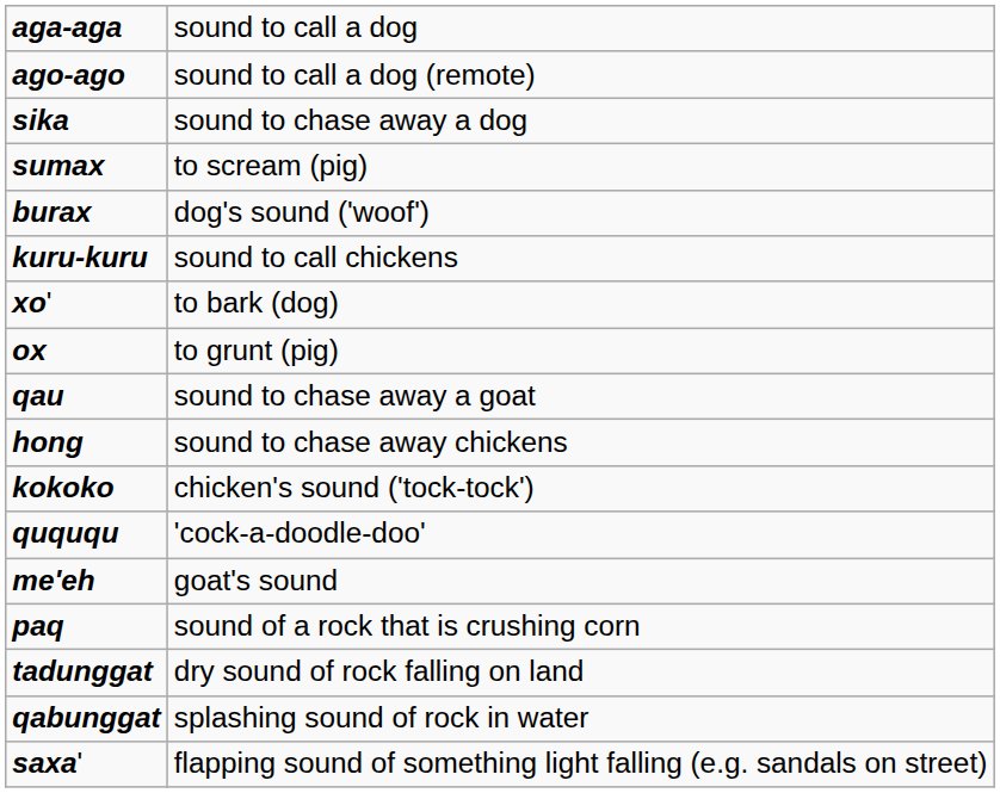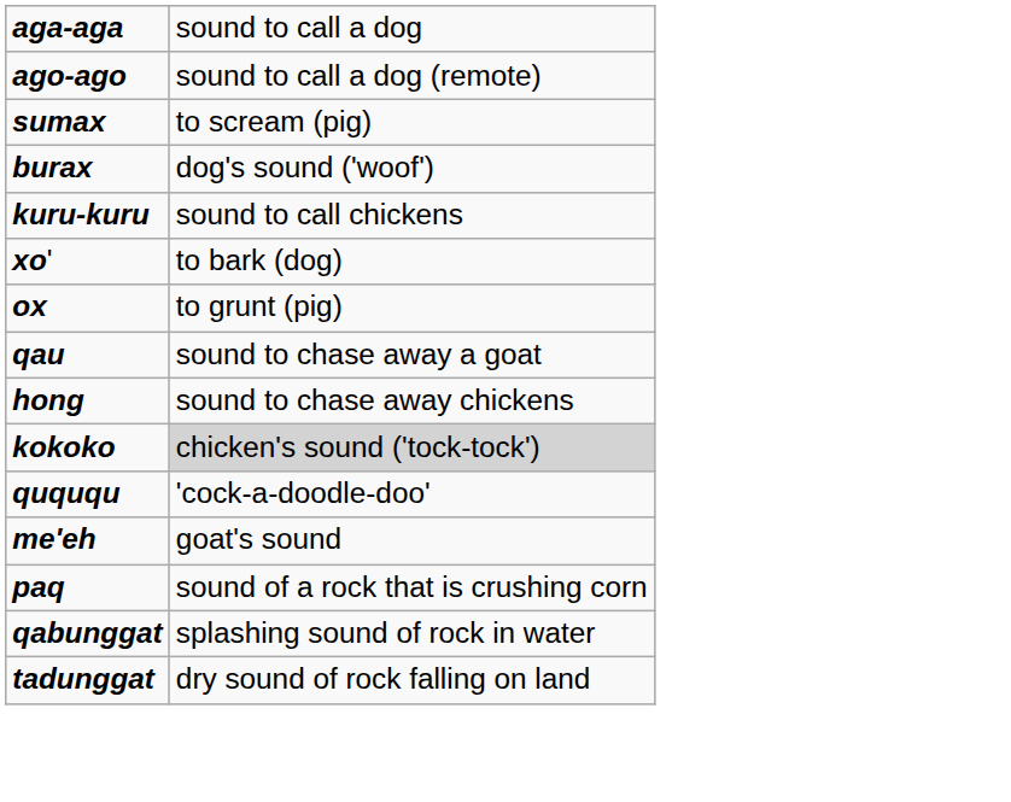- row: sika | sound to chase away a dog
kokoko | column 2: no background -> lightgrey background
rows swapped: qabunggat <-> tadunggat
- row: saxa' | flapping sound of something light falling (e.g. sandals on street)
